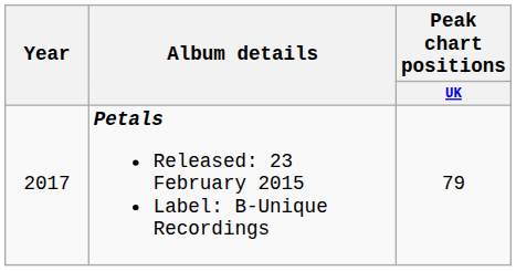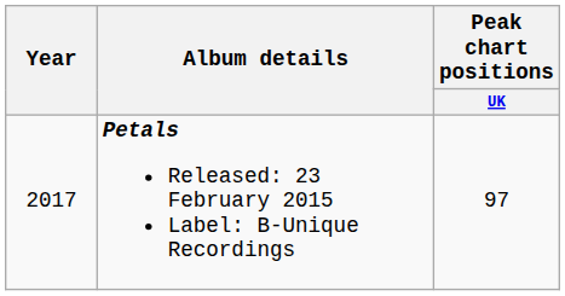Petals Released: 23 February 2015 Label: B-Unique Recordings | Peak chart positions / UK: 79 -> 97
